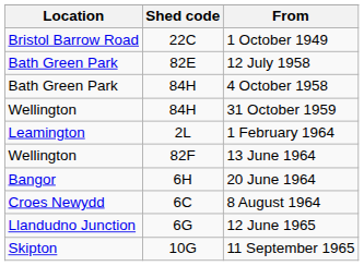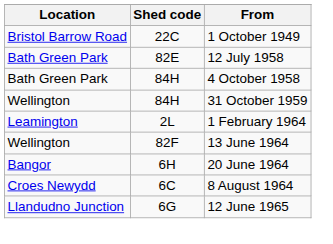- row: Skipton | 10G | 11 September 1965
